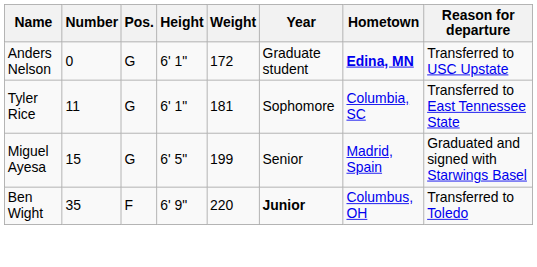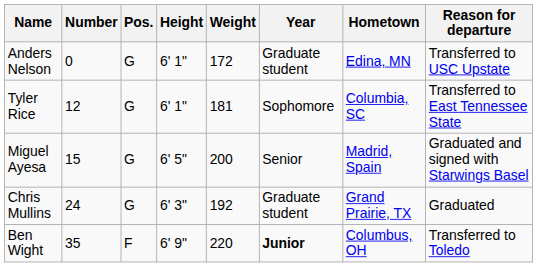Anders Nelson | Hometown: bold -> normal
Tyler Rice | Number: 11 -> 12
Miguel Ayesa | Weight: 199 -> 200
+ row: Chris Mullins | 24 | G | 6' 3" | 192 | Graduate student | Grand Prairie, TX | Graduated
